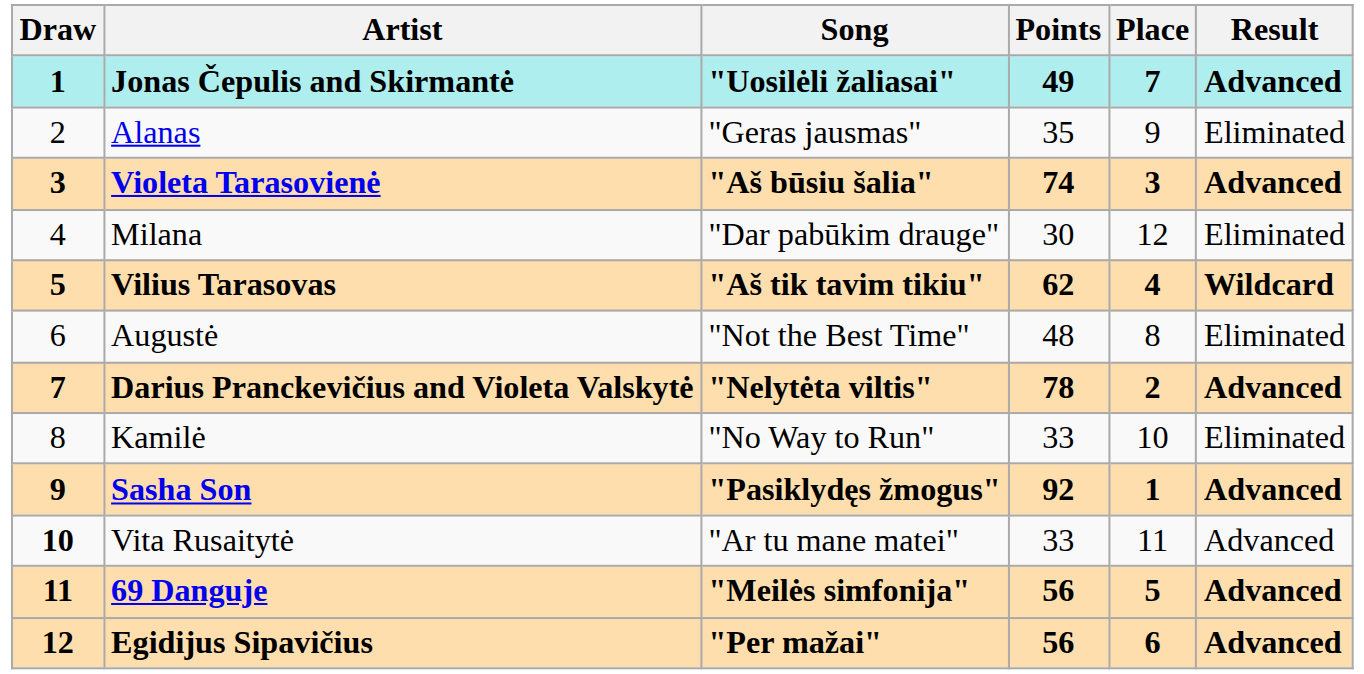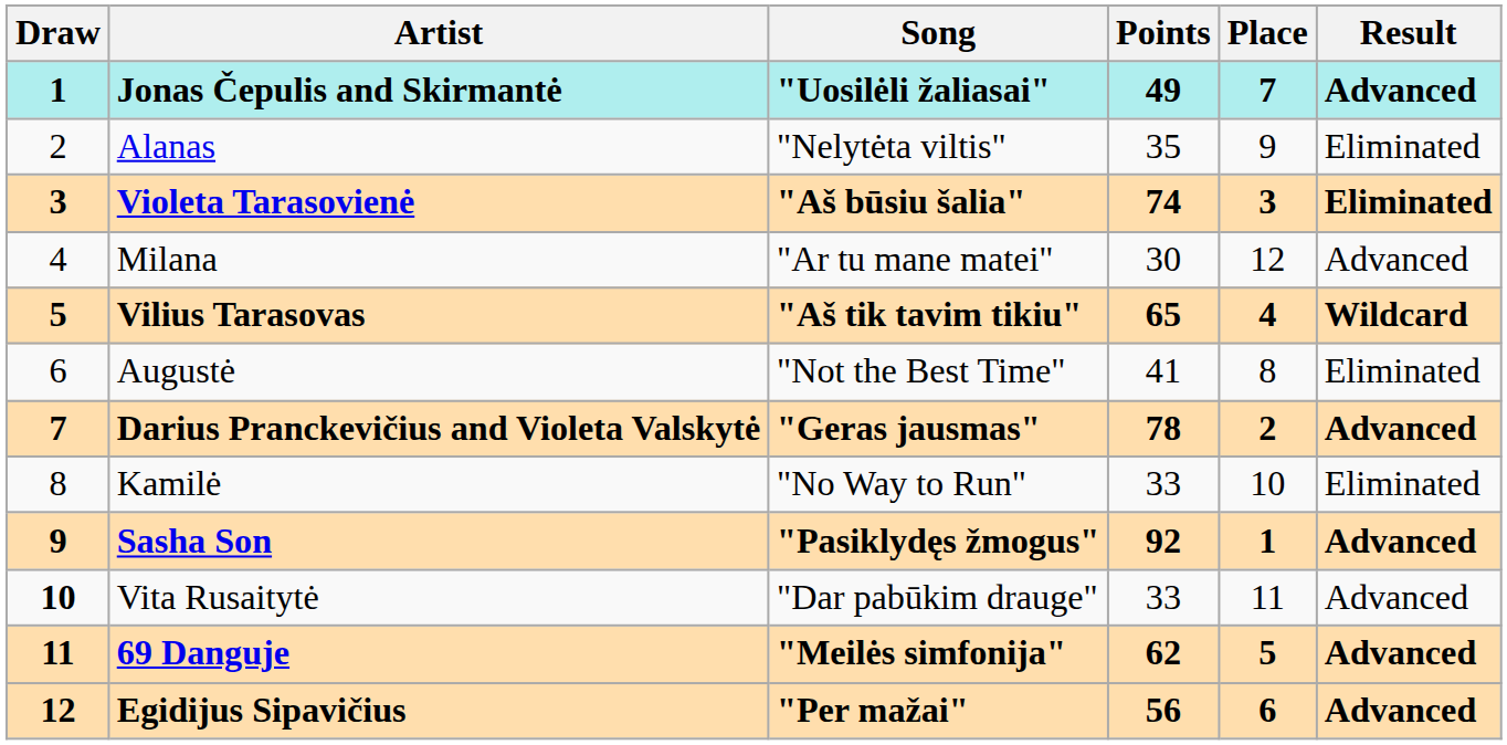Alanas | Song: "Geras jausmas" -> "Nelytėta viltis"
Violeta Tarasovienė | Result: Advanced -> Eliminated
Milana | Song: "Dar pabūkim drauge" -> "Ar tu mane matei"
Milana | Result: Eliminated -> Advanced
Vilius Tarasovas | Points: 62 -> 65
Augustė | Points: 48 -> 41
Darius Pranckevičius and Violeta Valskytė | Song: "Nelytėta viltis" -> "Geras jausmas"
Vita Rusaitytė | Song: "Ar tu mane matei" -> "Dar pabūkim drauge"
69 Danguje | Points: 56 -> 62
